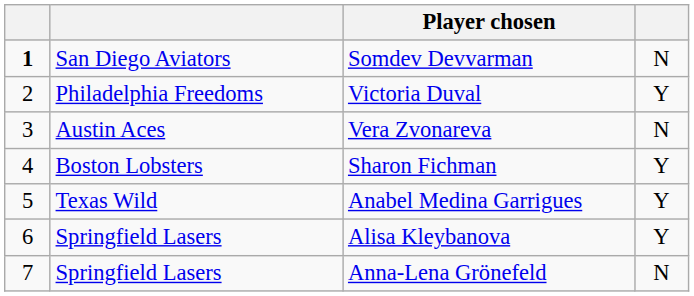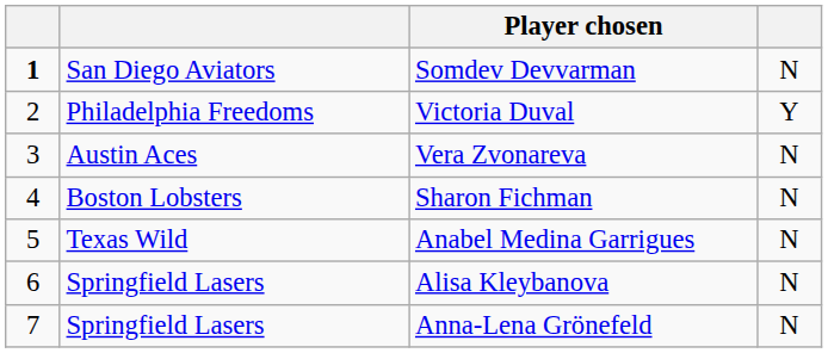Sharon Fichman | column 4: Y -> N
Anabel Medina Garrigues | column 4: Y -> N
Alisa Kleybanova | column 4: Y -> N
